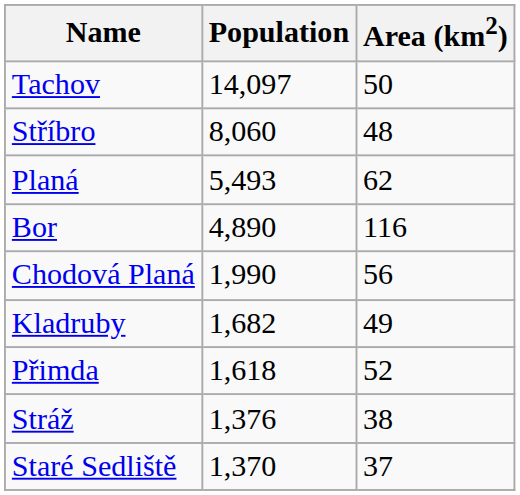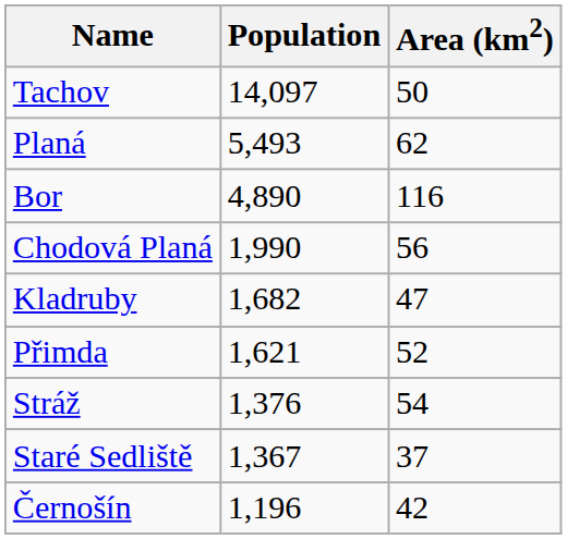- row: Stříbro | 8,060 | 48
Kladruby | Area (km2): 49 -> 47
Přimda | Population: 1,618 -> 1,621
Stráž | Area (km2): 38 -> 54
Staré Sedliště | Population: 1,370 -> 1,367
+ row: Černošín | 1,196 | 42
